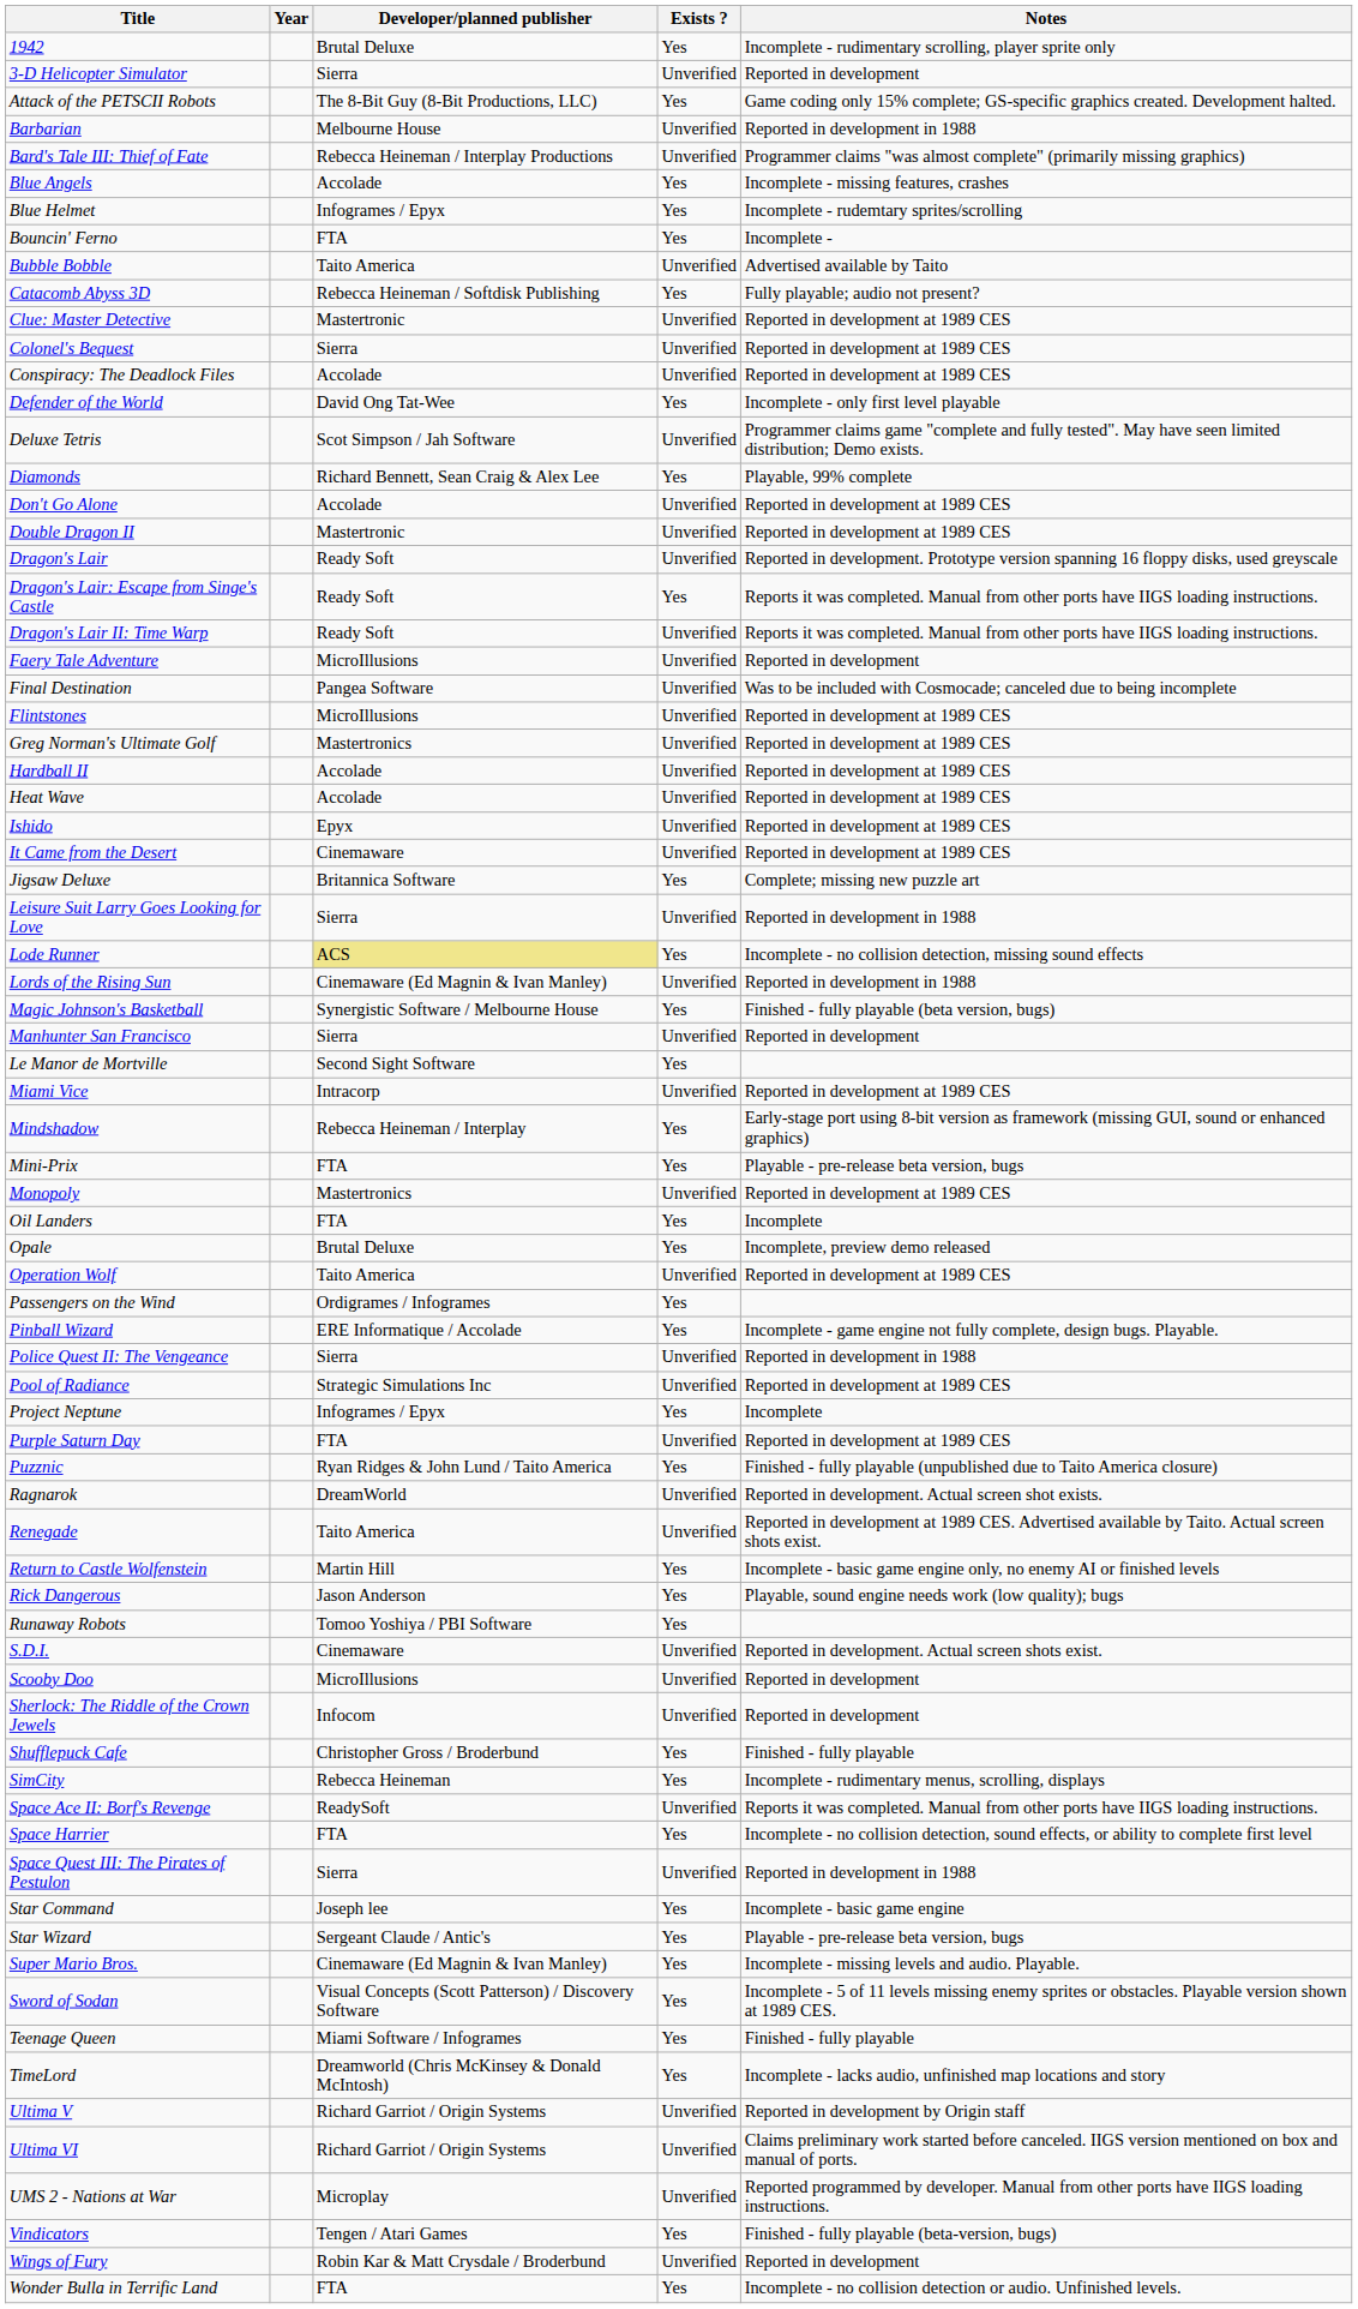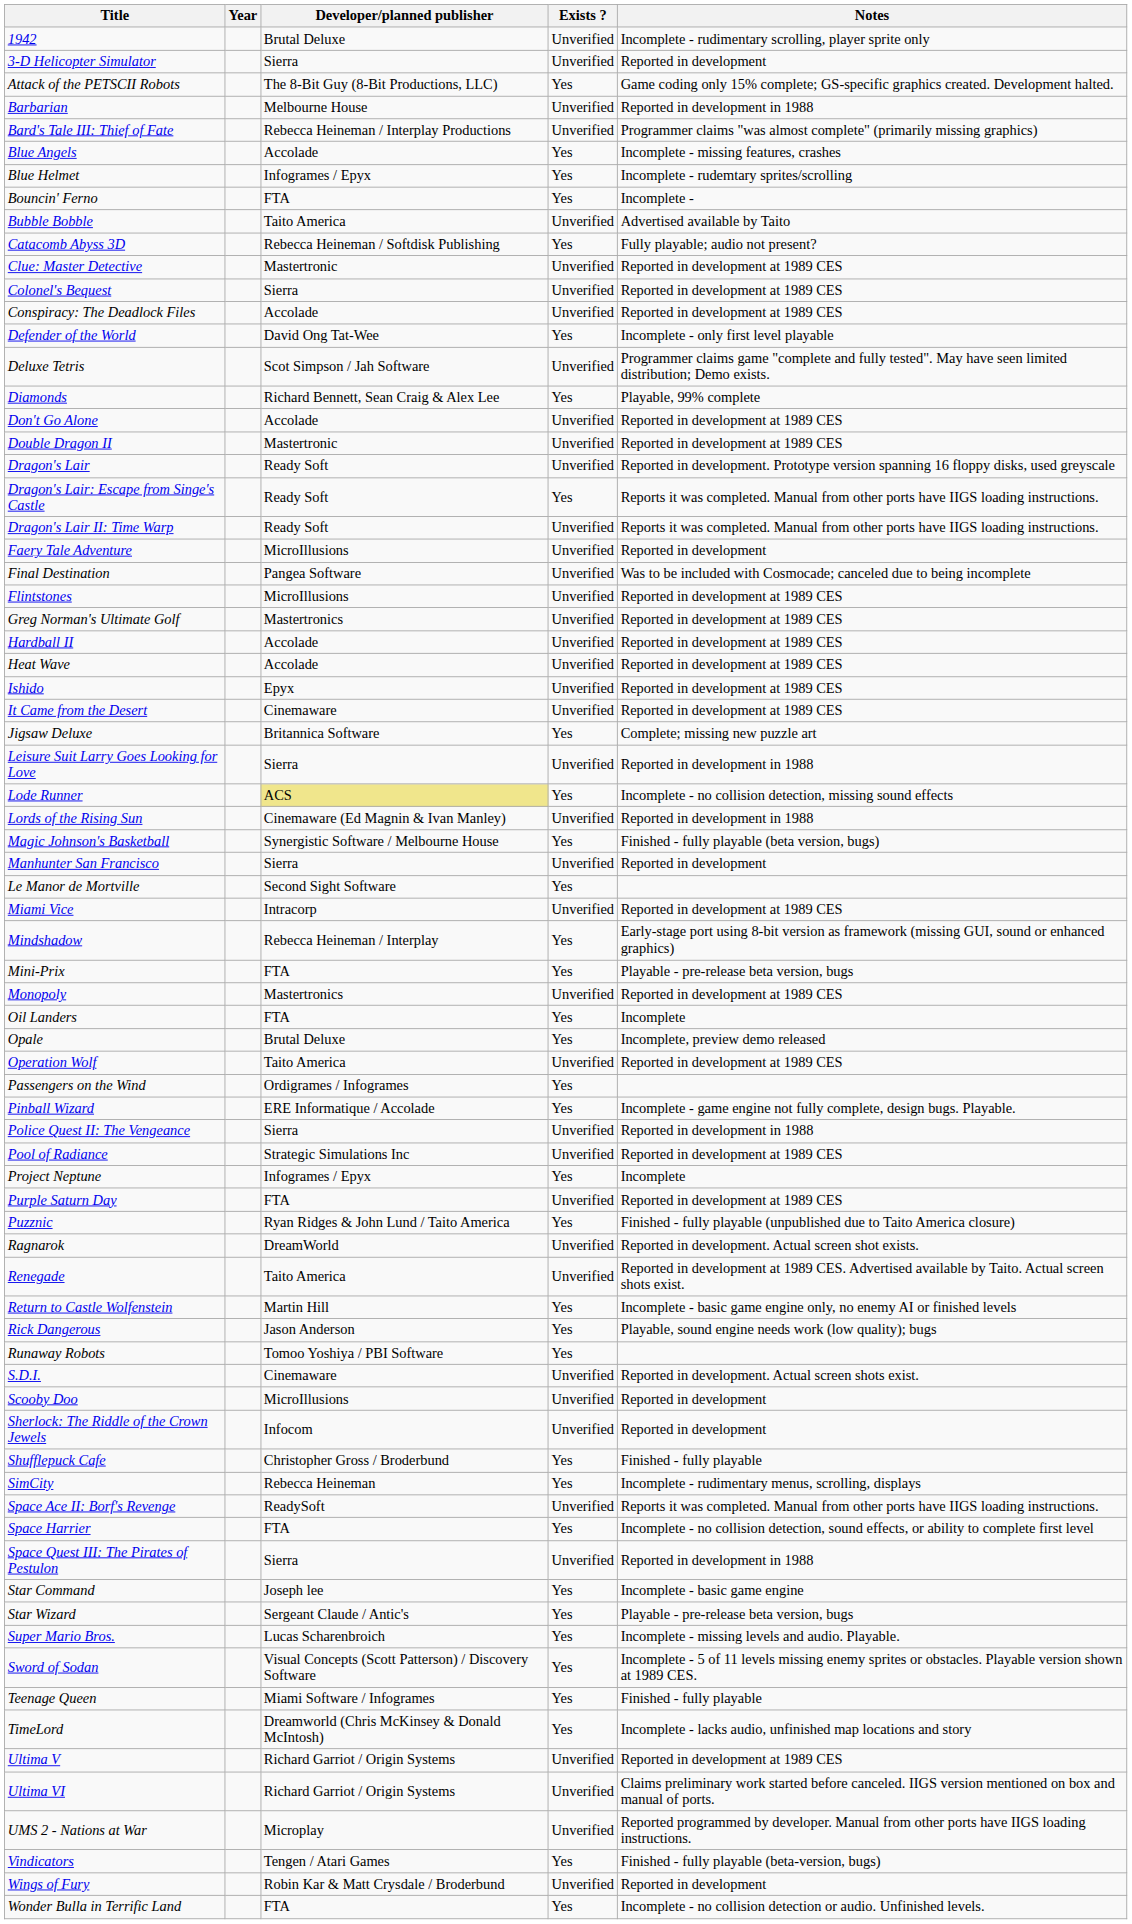1942 | Exists ?: Yes -> Unverified
Super Mario Bros. | Developer/planned publisher: Cinemaware (Ed Magnin & Ivan Manley) -> Lucas Scharenbroich
Ultima V | Notes: Reported in development by Origin staff -> Reported in development at 1989 CES
